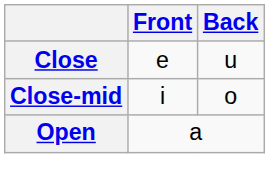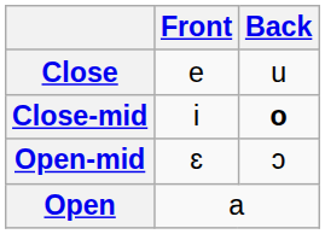Close-mid | Back: normal -> bold
+ row: Open-mid | ɛ | ɔ
